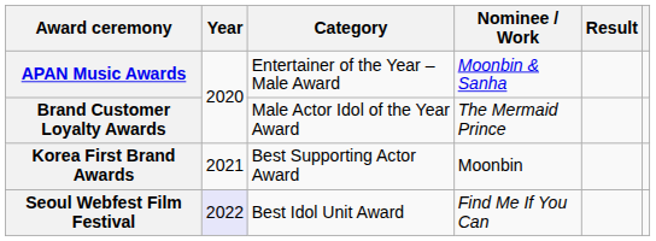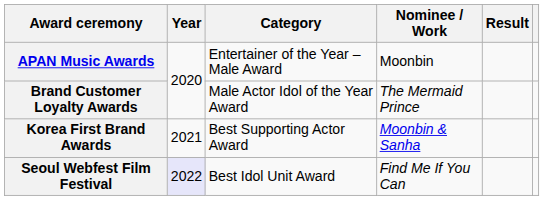APAN Music Awards | Nominee / Work: Moonbin & Sanha -> Moonbin
Korea First Brand Awards | Nominee / Work: Moonbin -> Moonbin & Sanha
